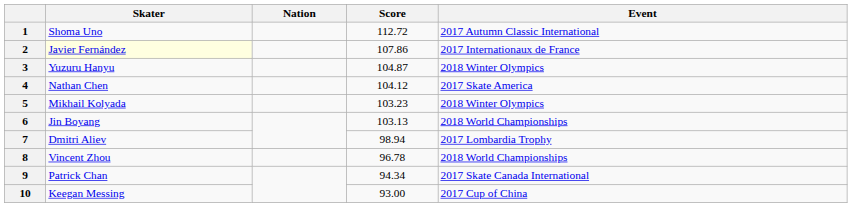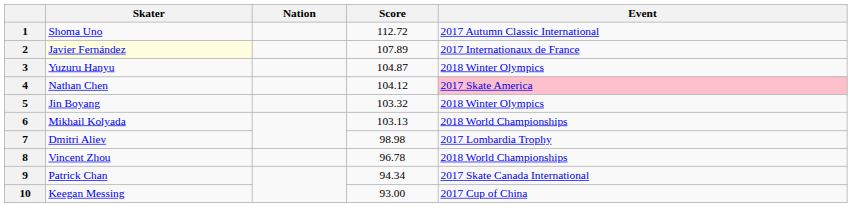2 | Score: 107.86 -> 107.89
4 | Event: no background -> pink background
5 | Skater: Mikhail Kolyada -> Jin Boyang
5 | Score: 103.23 -> 103.32
6 | Skater: Jin Boyang -> Mikhail Kolyada
7 | Score: 98.94 -> 98.98
